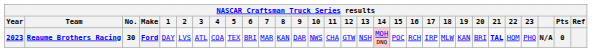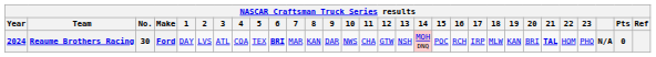Reaume Brothers Racing | Year: 2023 -> 2024
Reaume Brothers Racing | 6: normal -> bold
